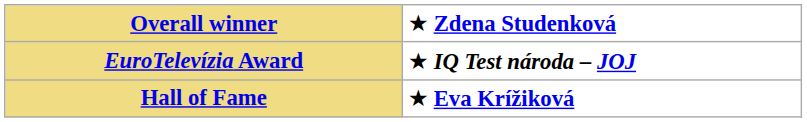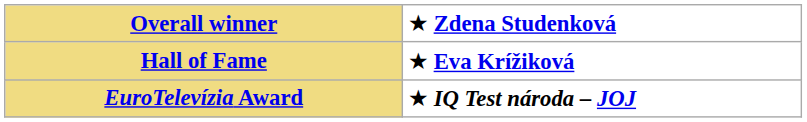rows swapped: Hall of Fame <-> EuroTelevízia Award
